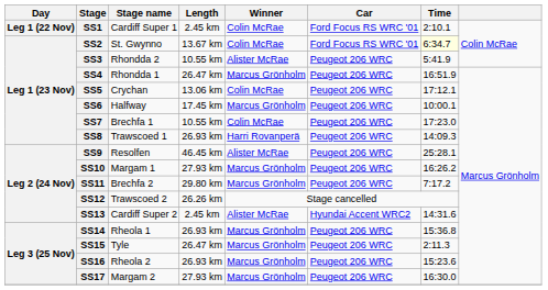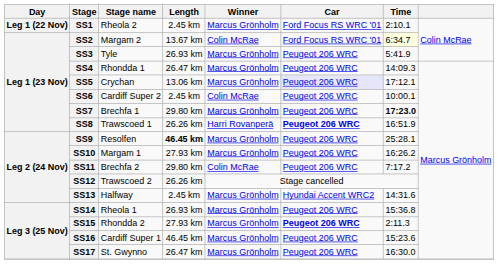SS1 | Stage name: Cardiff Super 1 -> Rheola 2
SS1 | Winner: Colin McRae -> Marcus Grönholm
SS2 | Stage name: St. Gwynno -> Margam 2
SS3 | Stage name: Rhondda 2 -> Tyle
SS3 | Length: 10.55 km -> 26.93 km
SS3 | Winner: Alister McRae -> Marcus Grönholm
SS4 | Time: 16:51.9 -> 14:09.3
SS5 | Winner: Colin McRae -> Marcus Grönholm
SS5 | Car: no background -> lavender background
SS6 | Stage name: Halfway -> Cardiff Super 2
SS6 | Length: 17.45 km -> 2.45 km
SS6 | Winner: Marcus Grönholm -> Colin McRae
SS7 | Length: 10.55 km -> 29.80 km
SS7 | Winner: Colin McRae -> Marcus Grönholm
SS7 | Time: normal -> bold
SS8 | Length: 26.93 km -> 26.26 km
SS8 | Car: normal -> bold
SS8 | Time: 14:09.3 -> 16:51.9
SS9 | Length: normal -> bold
SS9 | Winner: Alister McRae -> Marcus Grönholm
SS11 | Winner: Marcus Grönholm -> Colin McRae
SS13 | Stage name: Cardiff Super 2 -> Halfway
SS13 | Winner: Alister McRae -> Marcus Grönholm
SS15 | Stage name: Tyle -> Rhondda 2
SS15 | Length: 26.47 km -> 27.93 km
SS15 | Car: normal -> bold
SS16 | Stage name: Rheola 2 -> Cardiff Super 1
SS16 | Length: 26.93 km -> 46.45 km
SS17 | Stage name: Margam 2 -> St. Gwynno
SS17 | Length: 27.93 km -> 26.47 km
